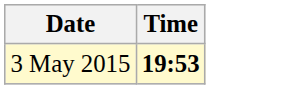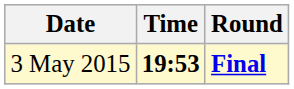+ column: Round | Final
